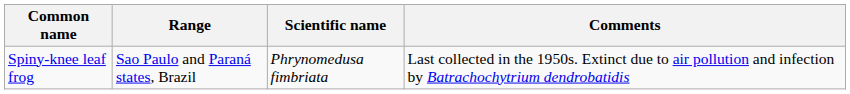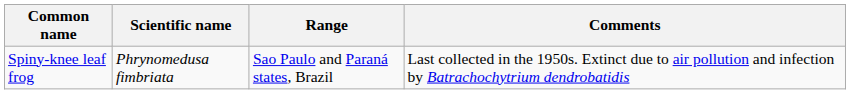columns swapped: Scientific name <-> Range
